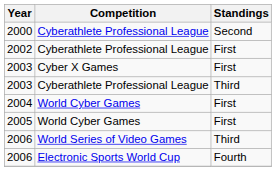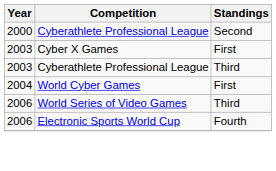- row: 2002 | Cyberathlete Professional League | First
- row: 2005 | World Cyber Games | First
